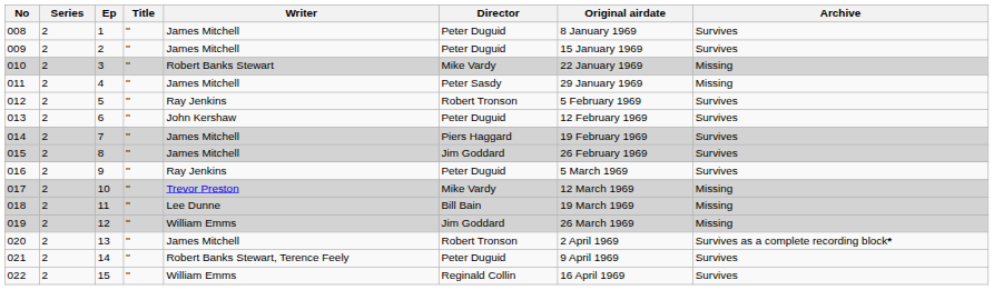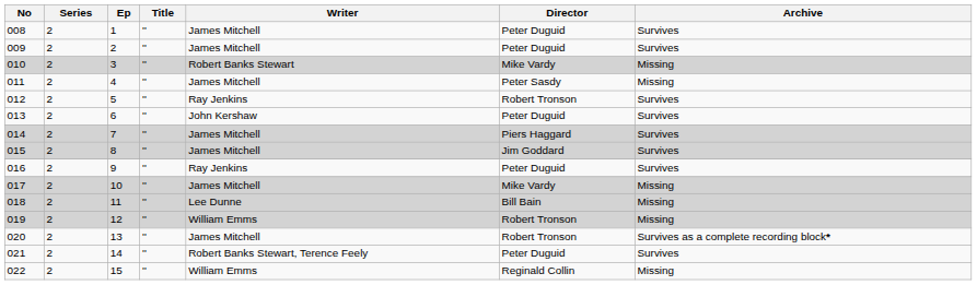- column: Original airdate | 8 January 1969 | 15 January 1969 | 22 January 1969 | 29 January 1969 | 5 February 1969 | 12 February 1969 | 19 February 1969 | 26 February 1969 | 5 March 1969 | 12 March 1969 | 19 March 1969 | 26 March 1969 | 2 April 1969 | 9 April 1969 | 16 April 1969
017 | Writer: Trevor Preston -> James Mitchell
019 | Director: Jim Goddard -> Robert Tronson
022 | Archive: Survives -> Missing
